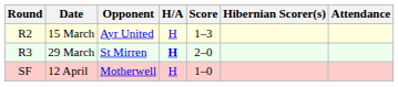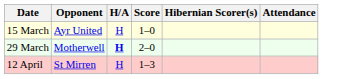- column: Round | R2 | R3 | SF
15 March | Score: 1–3 -> 1–0
29 March | Opponent: St Mirren -> Motherwell
12 April | Opponent: Motherwell -> St Mirren
12 April | Score: 1–0 -> 1–3
